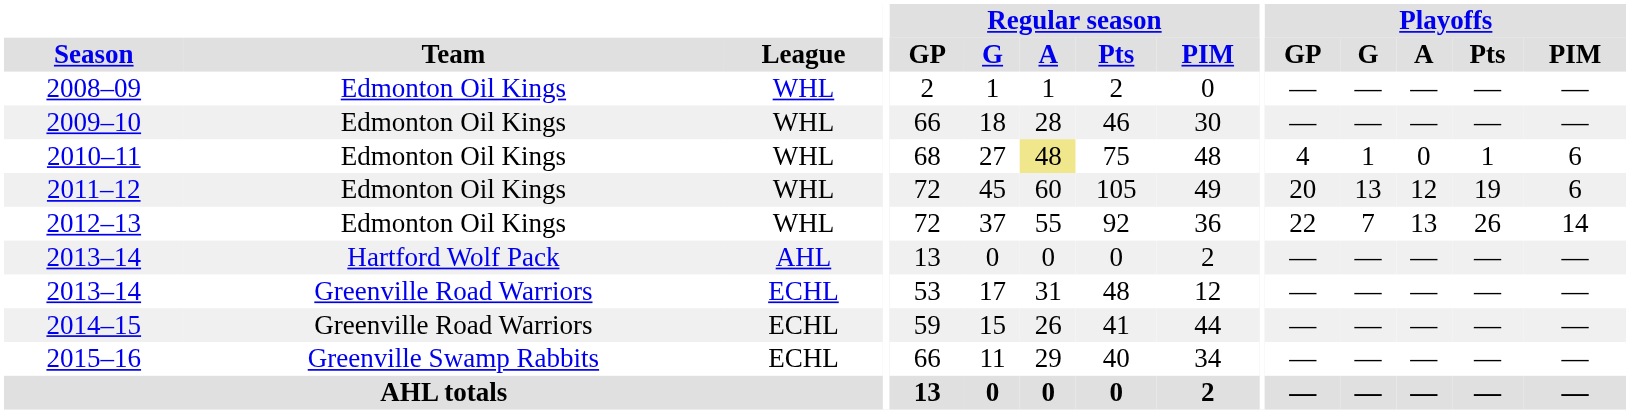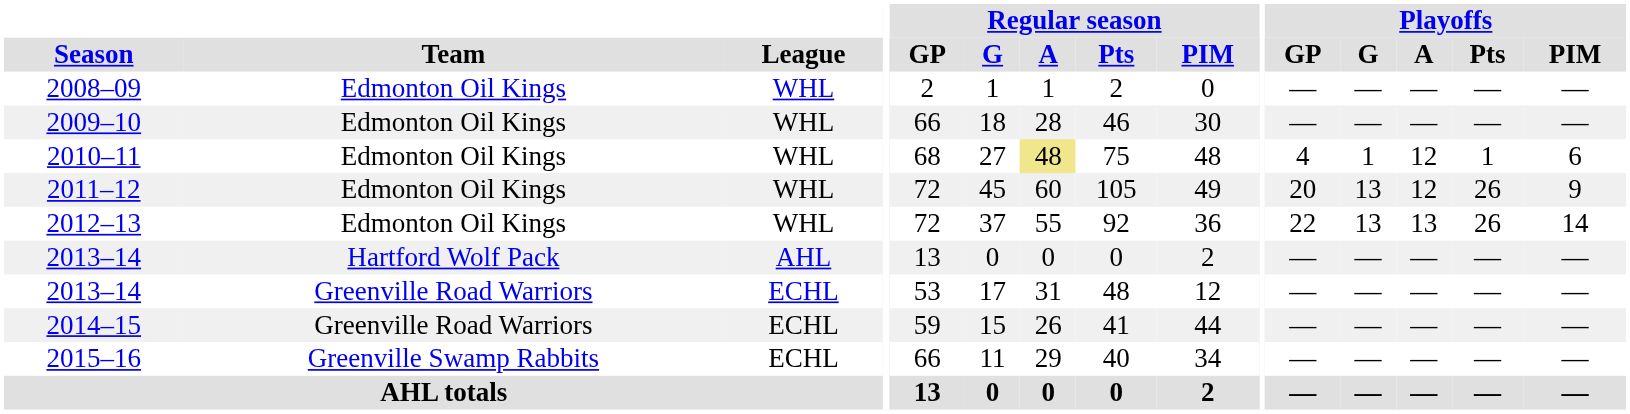2010–11 | Playoffs / A: 0 -> 12
2011–12 | Playoffs / Pts: 19 -> 26
2011–12 | Playoffs / PIM: 6 -> 9
2012–13 | Playoffs / G: 7 -> 13
